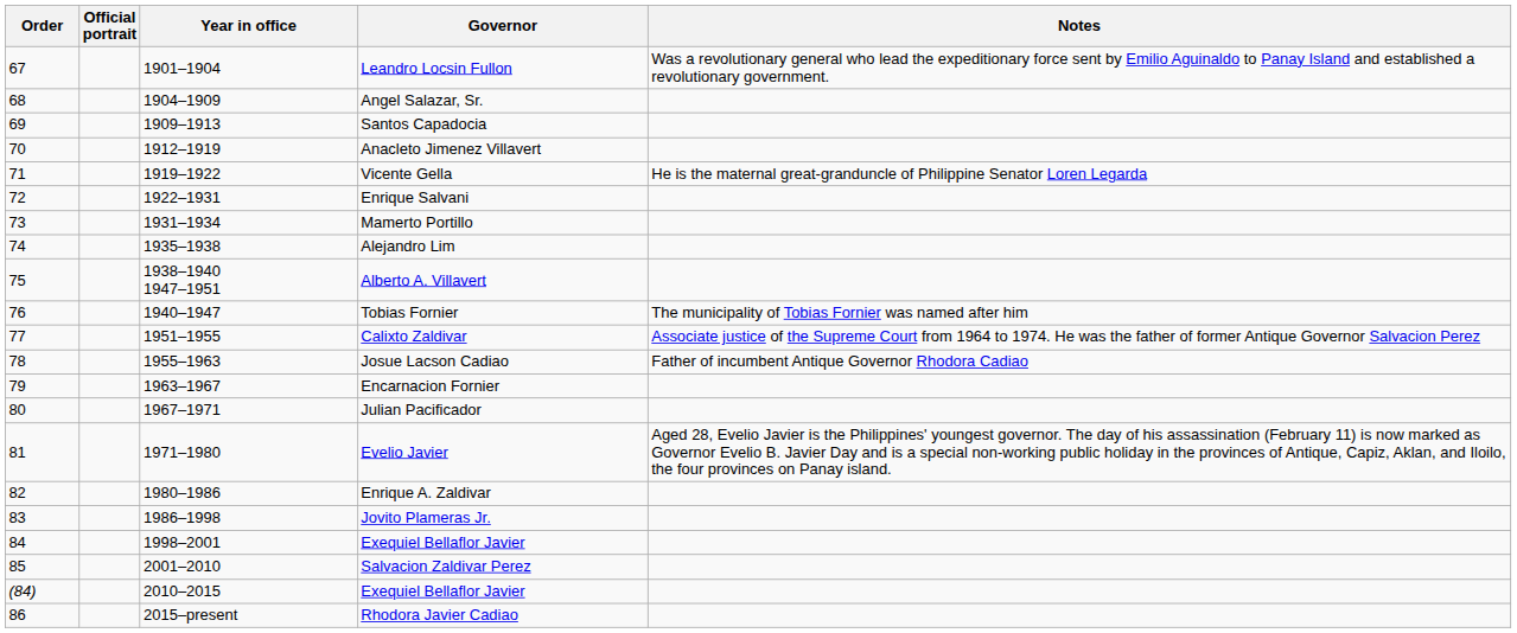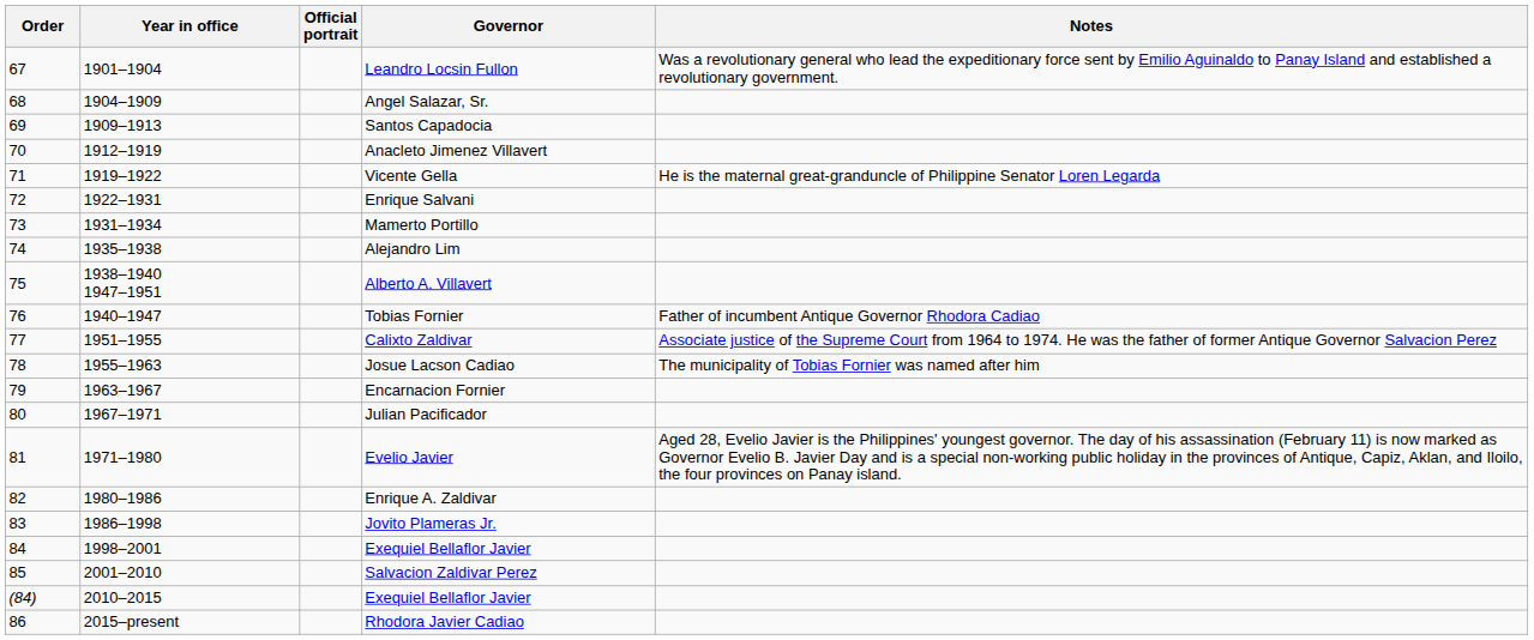columns swapped: Official portrait <-> Year in office
Tobias Fornier | Notes: The municipality of Tobias Fornier was named after him -> Father of incumbent Antique Governor Rhodora Cadiao
Josue Lacson Cadiao | Notes: Father of incumbent Antique Governor Rhodora Cadiao -> The municipality of Tobias Fornier was named after him
